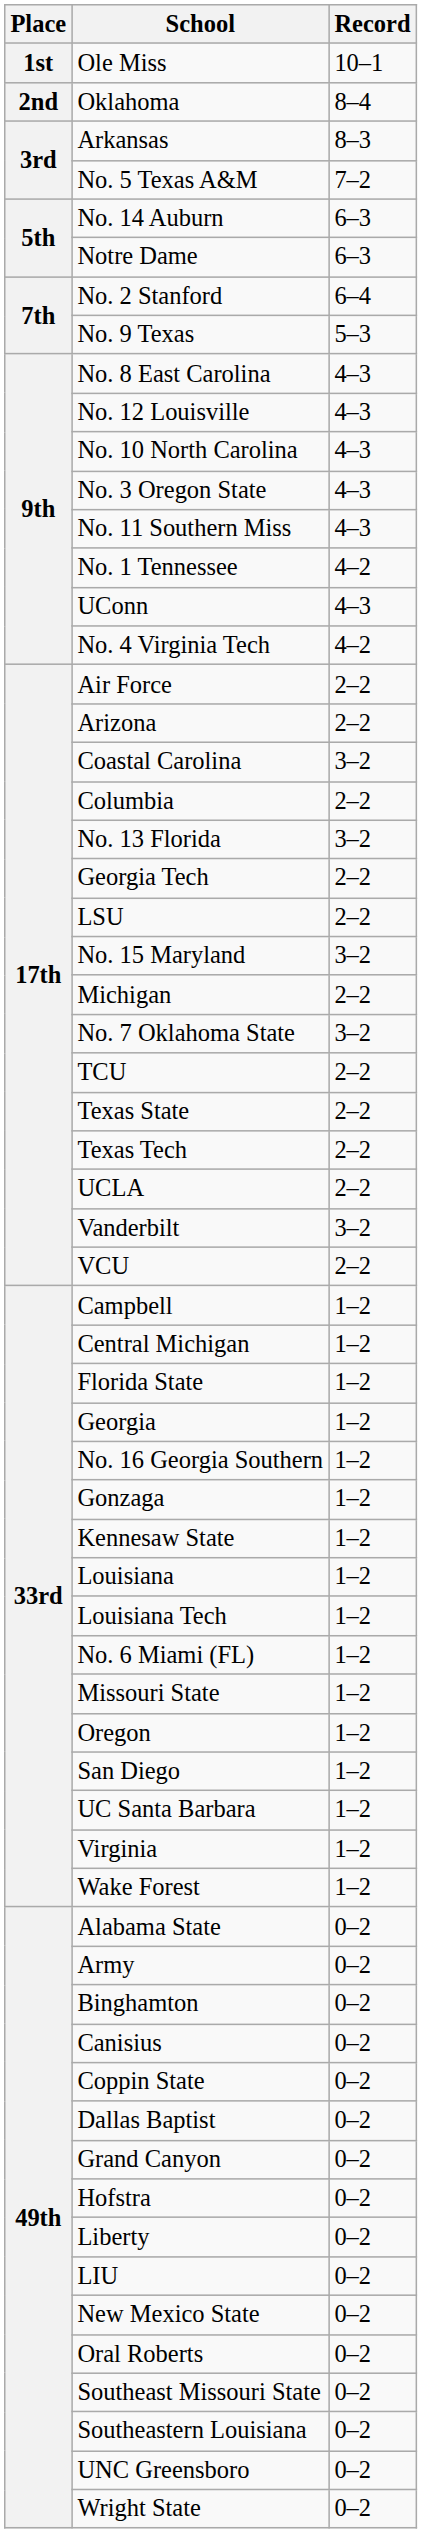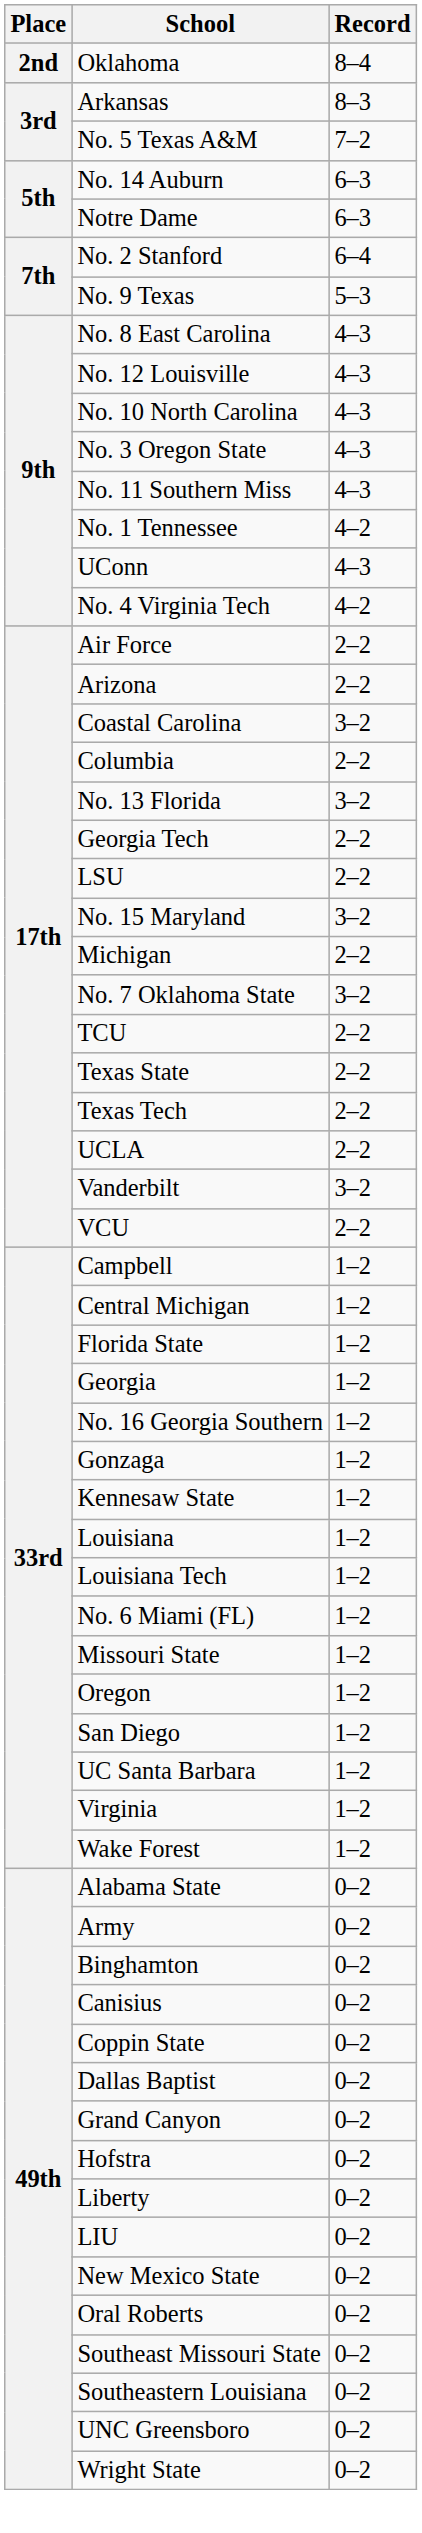- row: 1st | Ole Miss | 10–1
